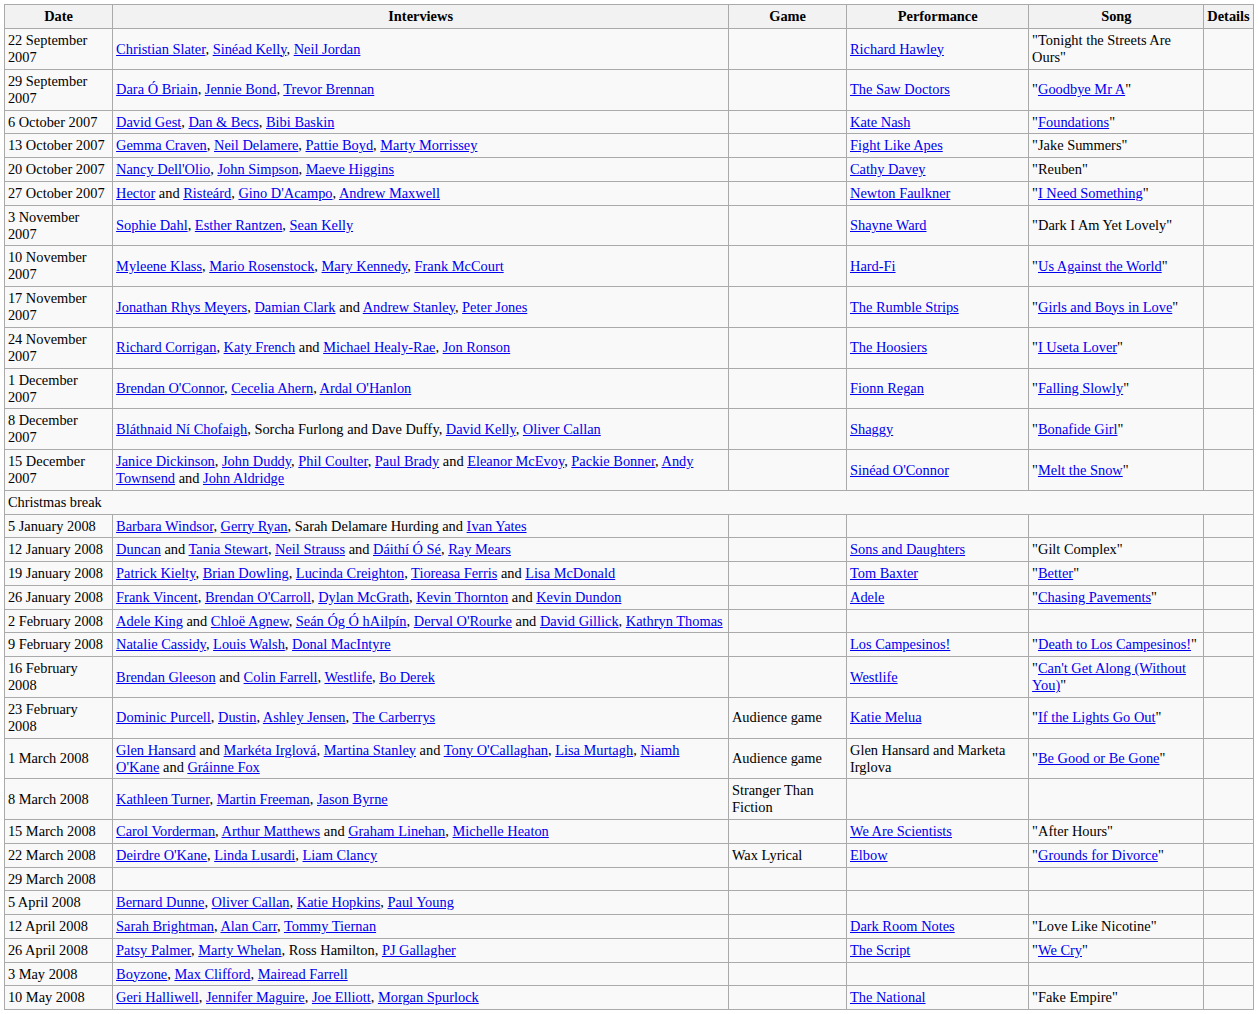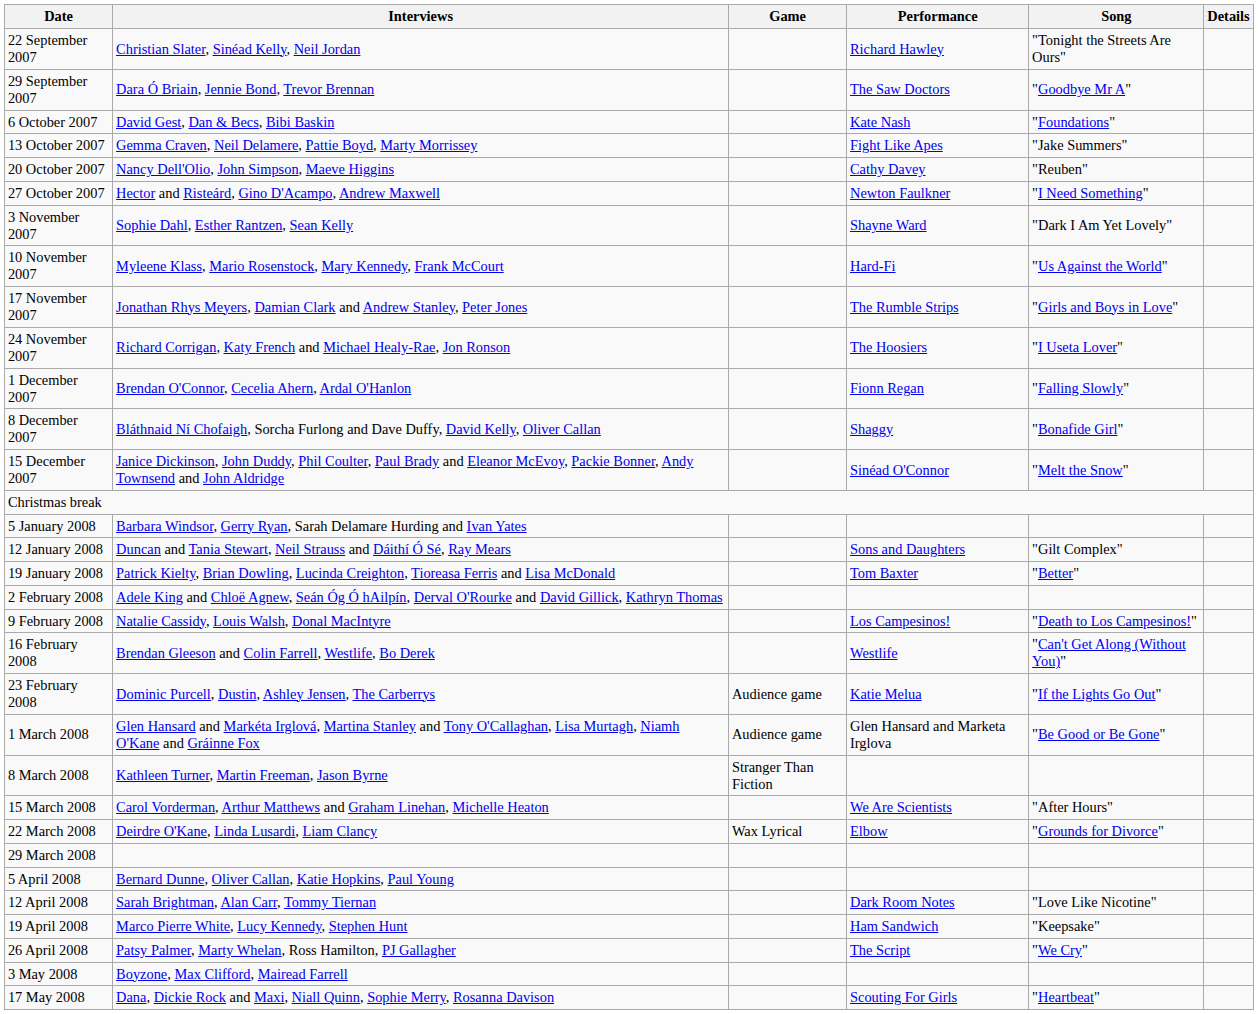- row: 26 January 2008 | Frank Vincent, Brendan O'Carroll, Dylan McGrath, Kevin Thornton and Kevin Dundon | Adele | "Chasing Pavements"
+ row: 19 April 2008 | Marco Pierre White, Lucy Kennedy, Stephen Hunt | Ham Sandwich | "Keepsake"
- row: 10 May 2008 | Geri Halliwell, Jennifer Maguire, Joe Elliott, Morgan Spurlock | The National | "Fake Empire"
+ row: 17 May 2008 | Dana, Dickie Rock and Maxi, Niall Quinn, Sophie Merry, Rosanna Davison | Scouting For Girls | "Heartbeat"
